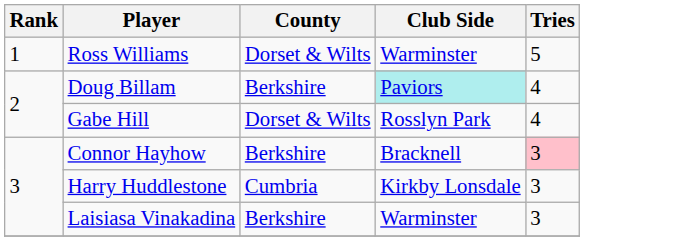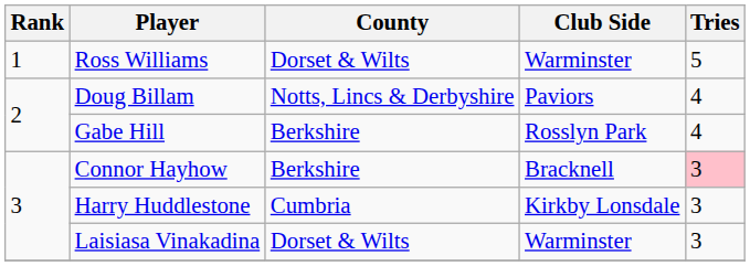Doug Billam | County: Berkshire -> Notts, Lincs & Derbyshire
Doug Billam | Club Side: paleturquoise background -> no background
Gabe Hill | County: Dorset & Wilts -> Berkshire
Laisiasa Vinakadina | County: Berkshire -> Dorset & Wilts
